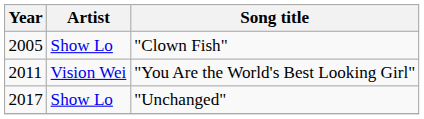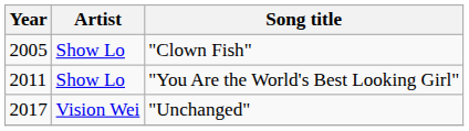"You Are the World's Best Looking Girl" | Artist: Vision Wei -> Show Lo
"Unchanged" | Artist: Show Lo -> Vision Wei
